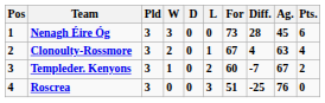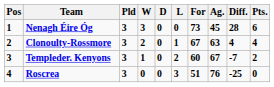columns swapped: Ag. <-> Diff.
